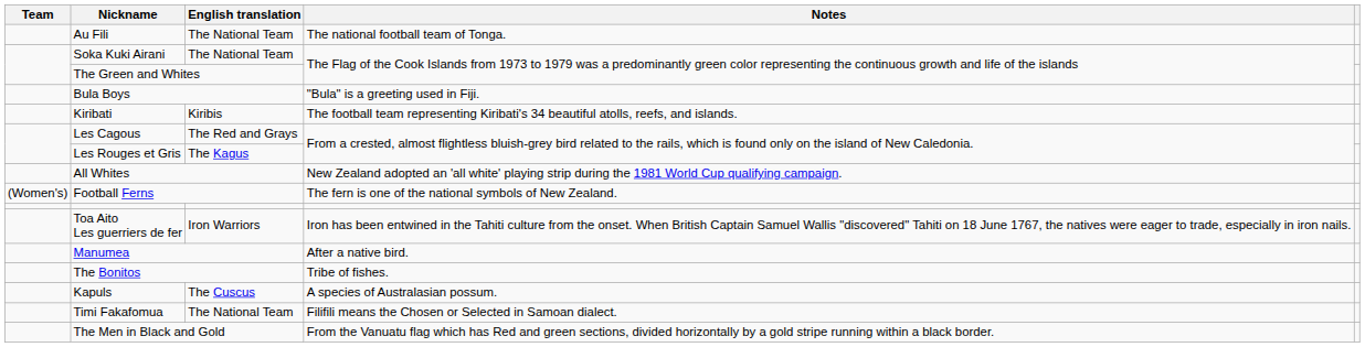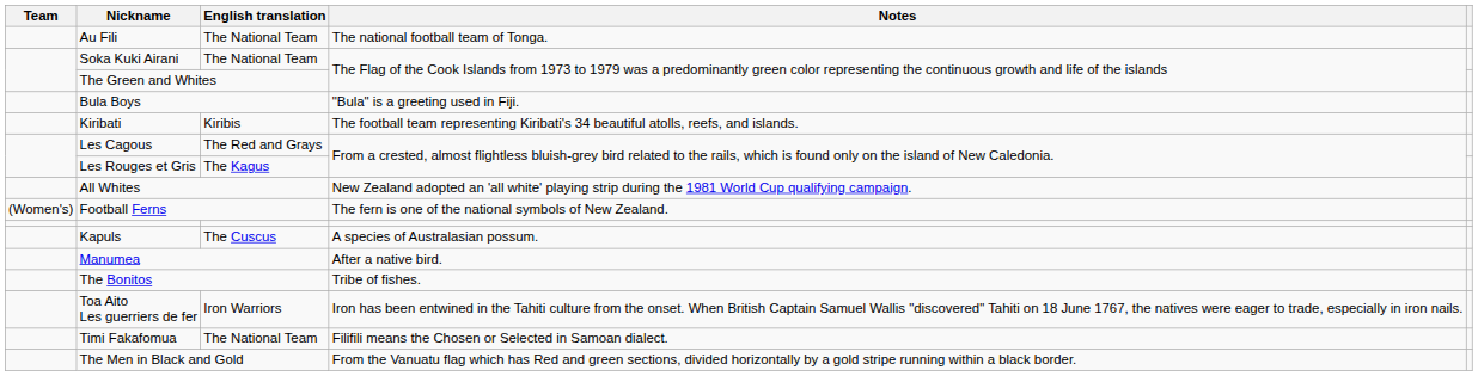rows swapped: Kapuls <-> Toa Aito Les guerriers de fer
